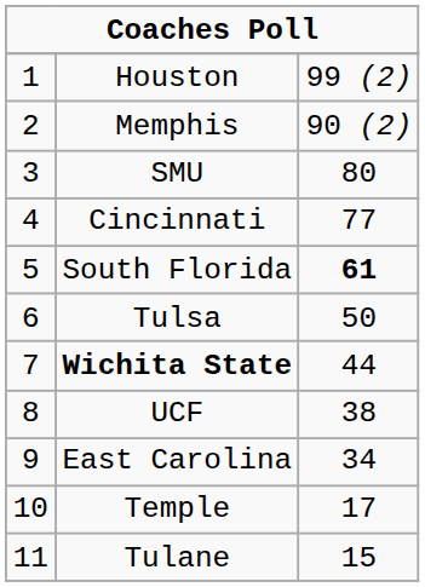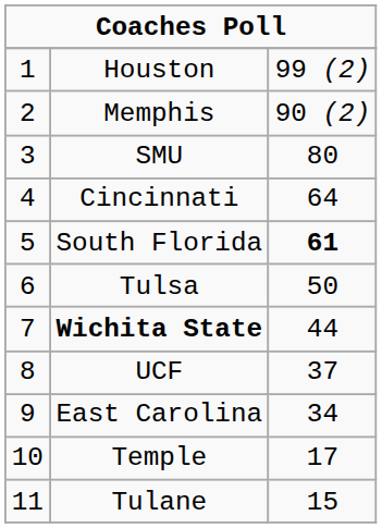Cincinnati | column 3: 77 -> 64
UCF | column 3: 38 -> 37
